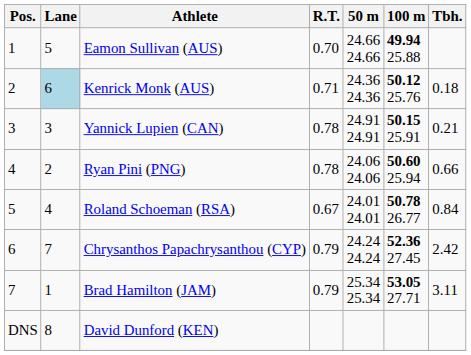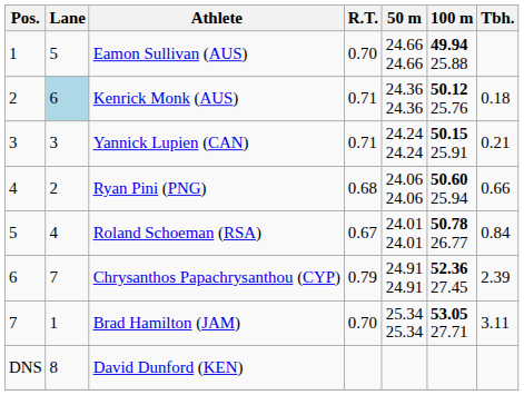Yannick Lupien (CAN) | R.T.: 0.78 -> 0.71
Yannick Lupien (CAN) | 50 m: 24.91 24.91 -> 24.24 24.24
Ryan Pini (PNG) | R.T.: 0.78 -> 0.68
Chrysanthos Papachrysanthou (CYP) | 50 m: 24.24 24.24 -> 24.91 24.91
Chrysanthos Papachrysanthou (CYP) | Tbh.: 2.42 -> 2.39
Brad Hamilton (JAM) | R.T.: 0.79 -> 0.70
